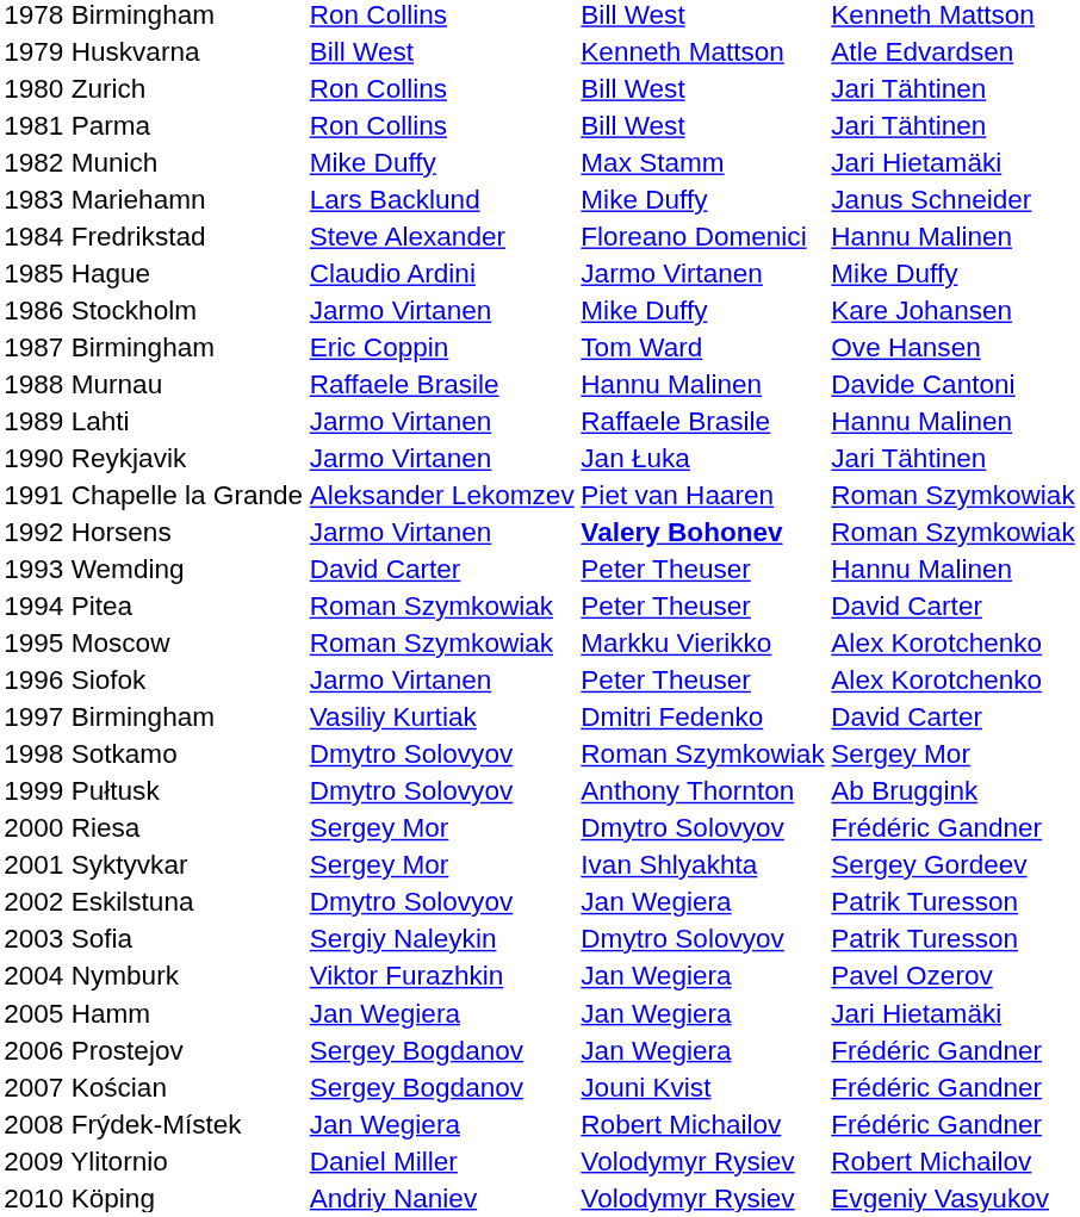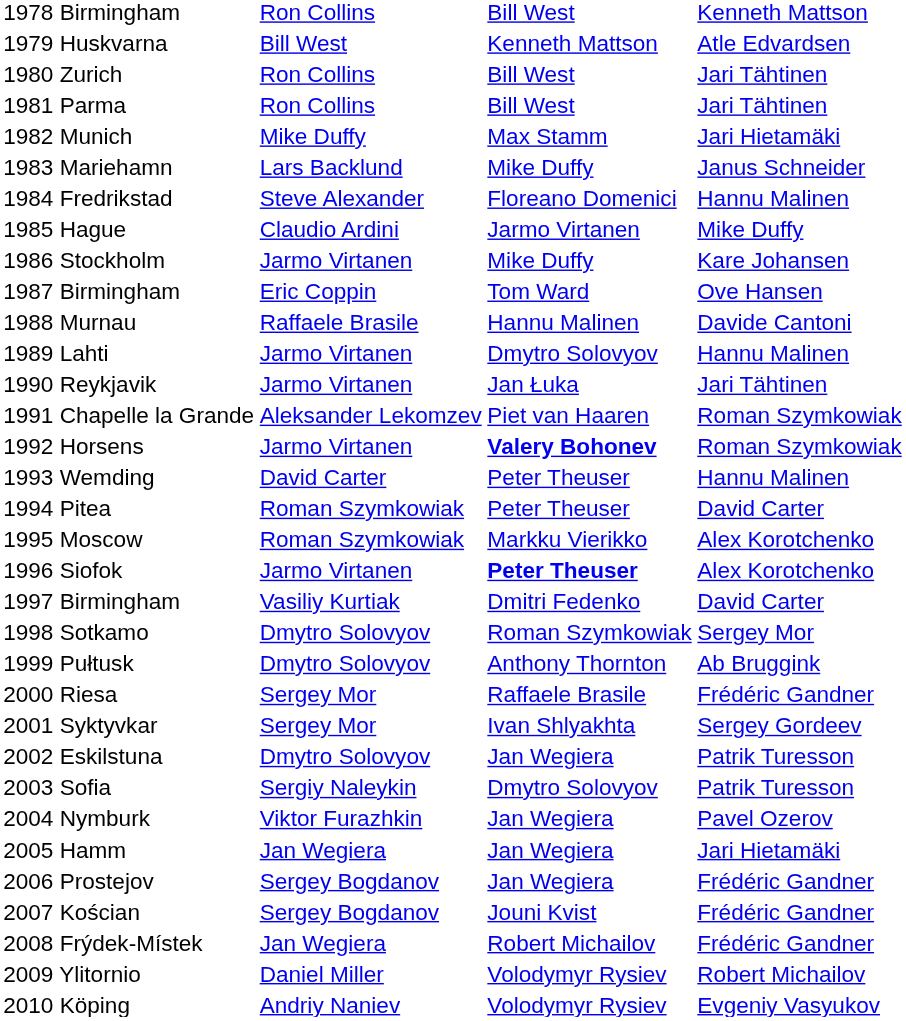1989 Lahti | column 3: Raffaele Brasile -> Dmytro Solovyov
1996 Siofok | column 3: normal -> bold
2000 Riesa | column 3: Dmytro Solovyov -> Raffaele Brasile
